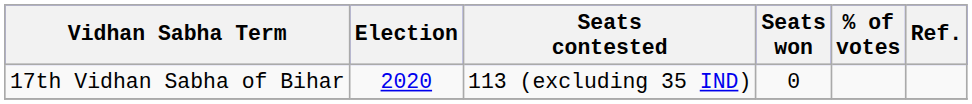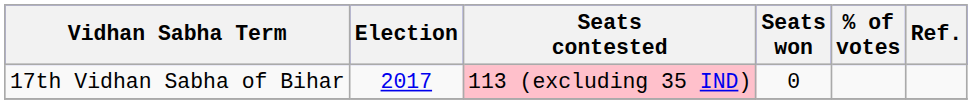17th Vidhan Sabha of Bihar | Election: 2020 -> 2017
17th Vidhan Sabha of Bihar | Seats contested: no background -> pink background
